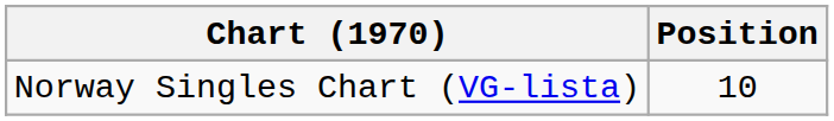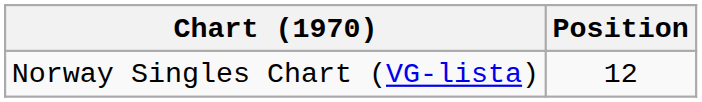Norway Singles Chart (VG-lista) | Position: 10 -> 12
